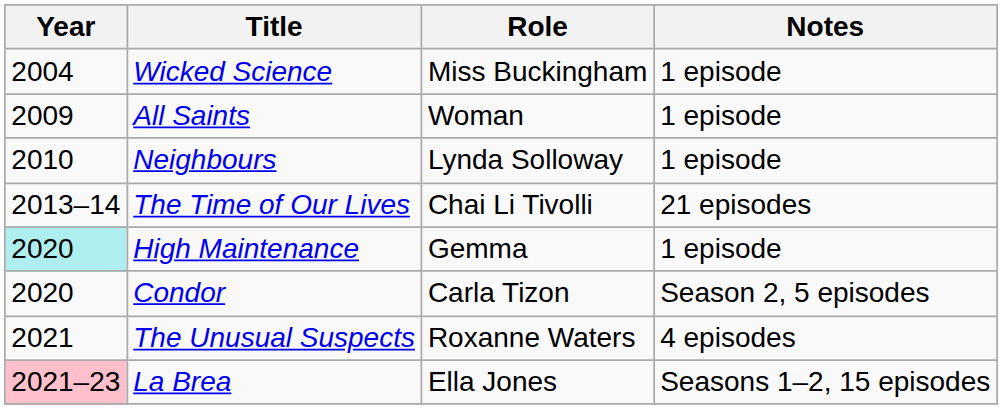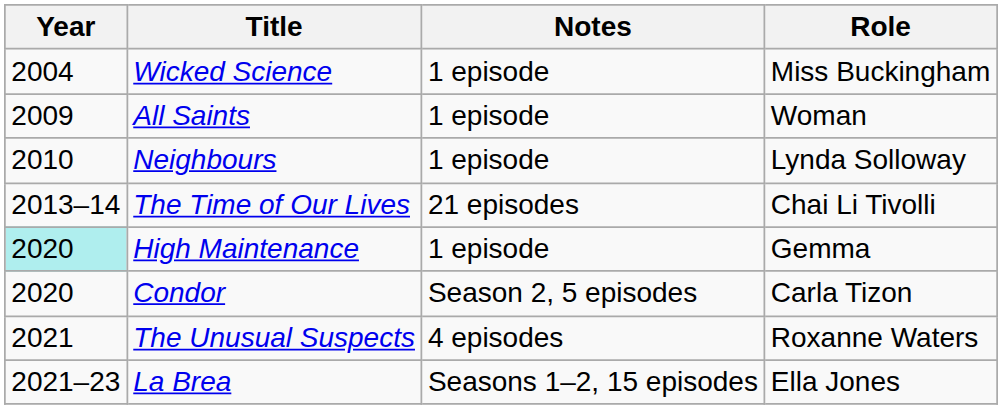columns swapped: Role <-> Notes
La Brea | Year: pink background -> no background
